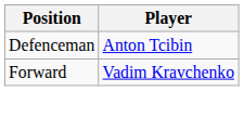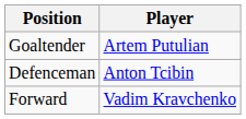+ row: Goaltender | Artem Putulian
